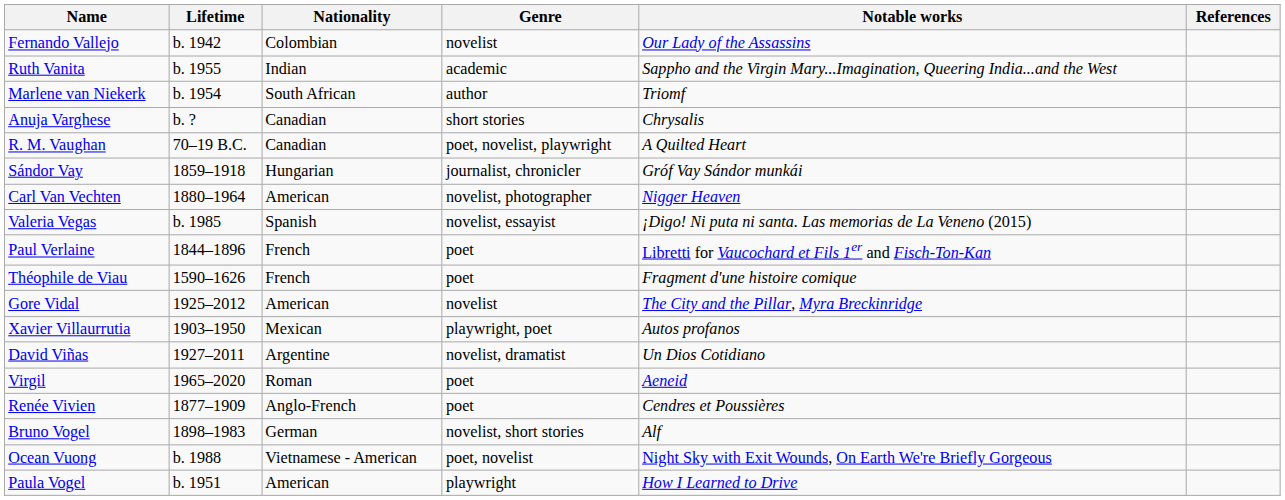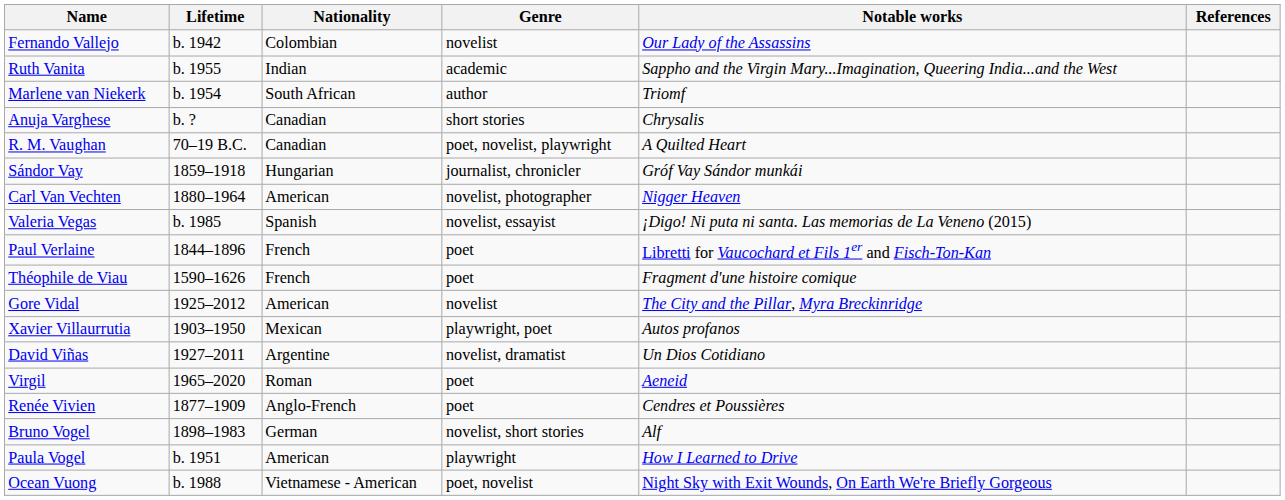rows swapped: Paula Vogel <-> Ocean Vuong
